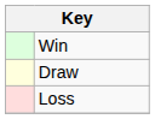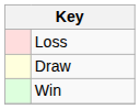rows swapped: Win <-> Loss
